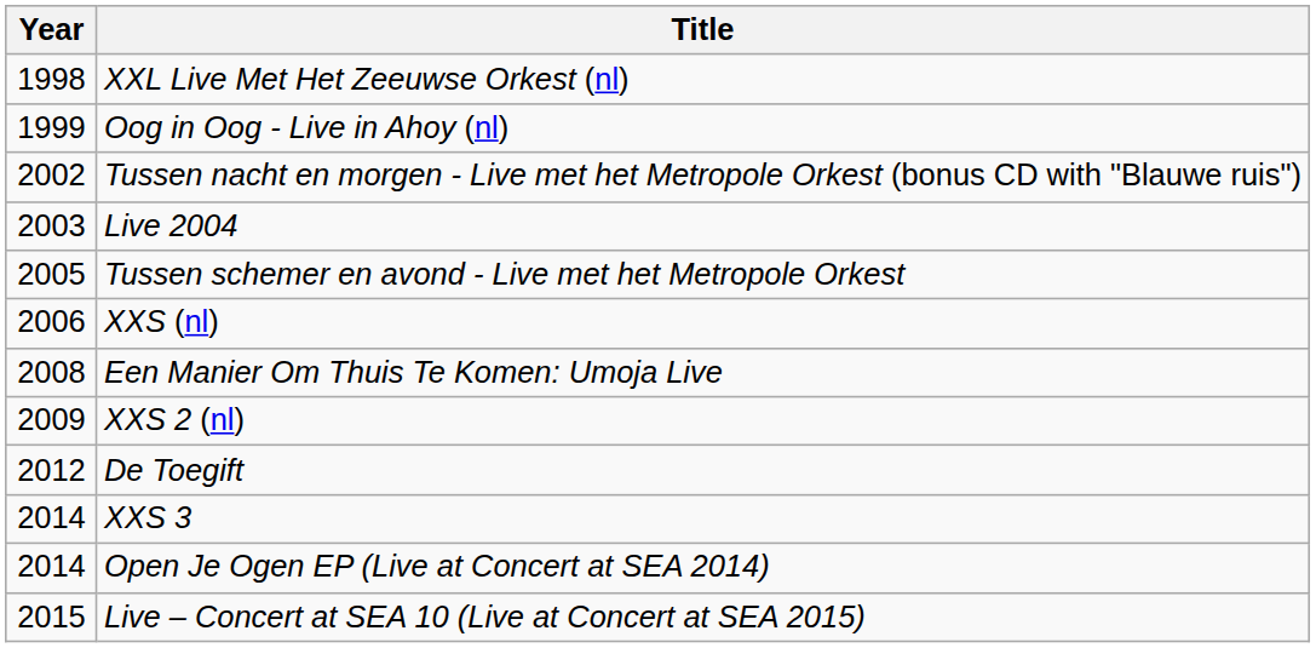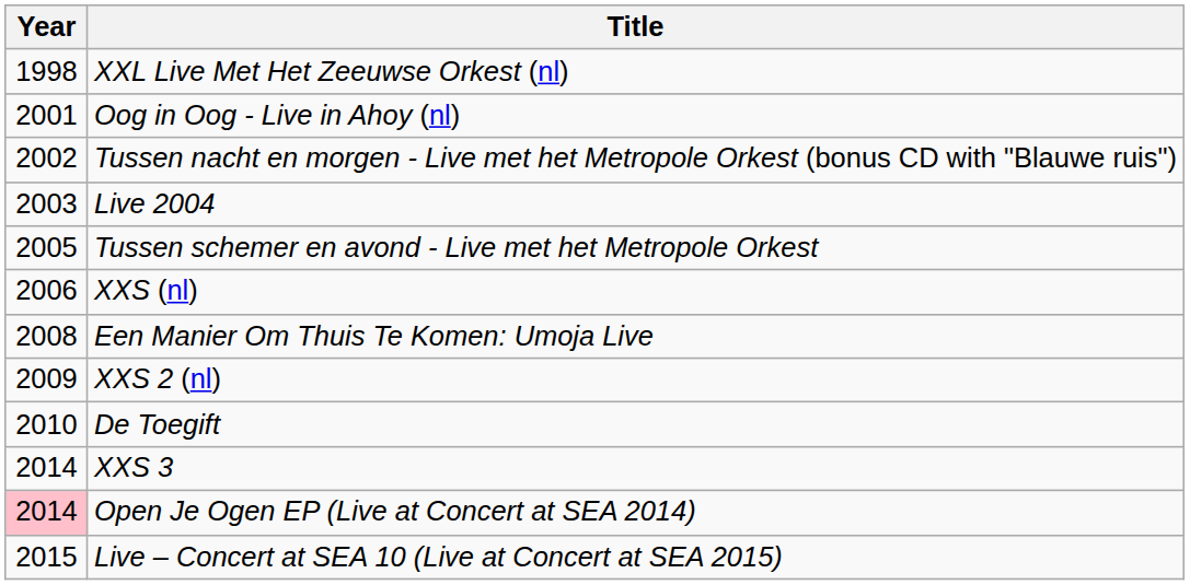Oog in Oog - Live in Ahoy (nl) | Year: 1999 -> 2001
De Toegift | Year: 2012 -> 2010
Open Je Ogen EP (Live at Concert at SEA 2014) | Year: no background -> pink background
